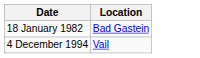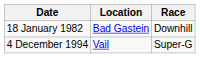+ column: Race | Downhill | Super-G
